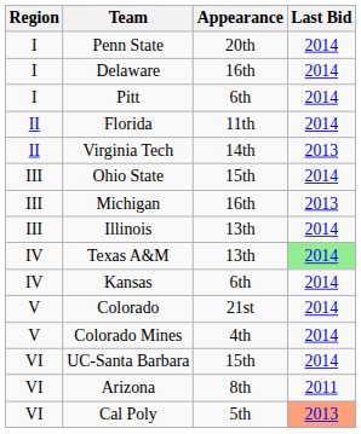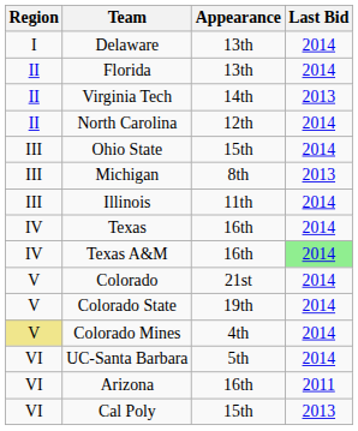- row: I | Penn State | 20th | 2014
Delaware | Appearance: 16th -> 13th
- row: I | Pitt | 6th | 2014
Florida | Appearance: 11th -> 13th
+ row: II | North Carolina | 12th | 2014
Michigan | Appearance: 16th -> 8th
Illinois | Appearance: 13th -> 11th
+ row: IV | Texas | 16th | 2014
Texas A&M | Appearance: 13th -> 16th
- row: IV | Kansas | 6th | 2014
+ row: V | Colorado State | 19th | 2014
Colorado Mines | Region: no background -> khaki background
UC-Santa Barbara | Appearance: 15th -> 5th
Arizona | Appearance: 8th -> 16th
Cal Poly | Appearance: 5th -> 15th
Cal Poly | Last Bid: lightsalmon background -> no background
